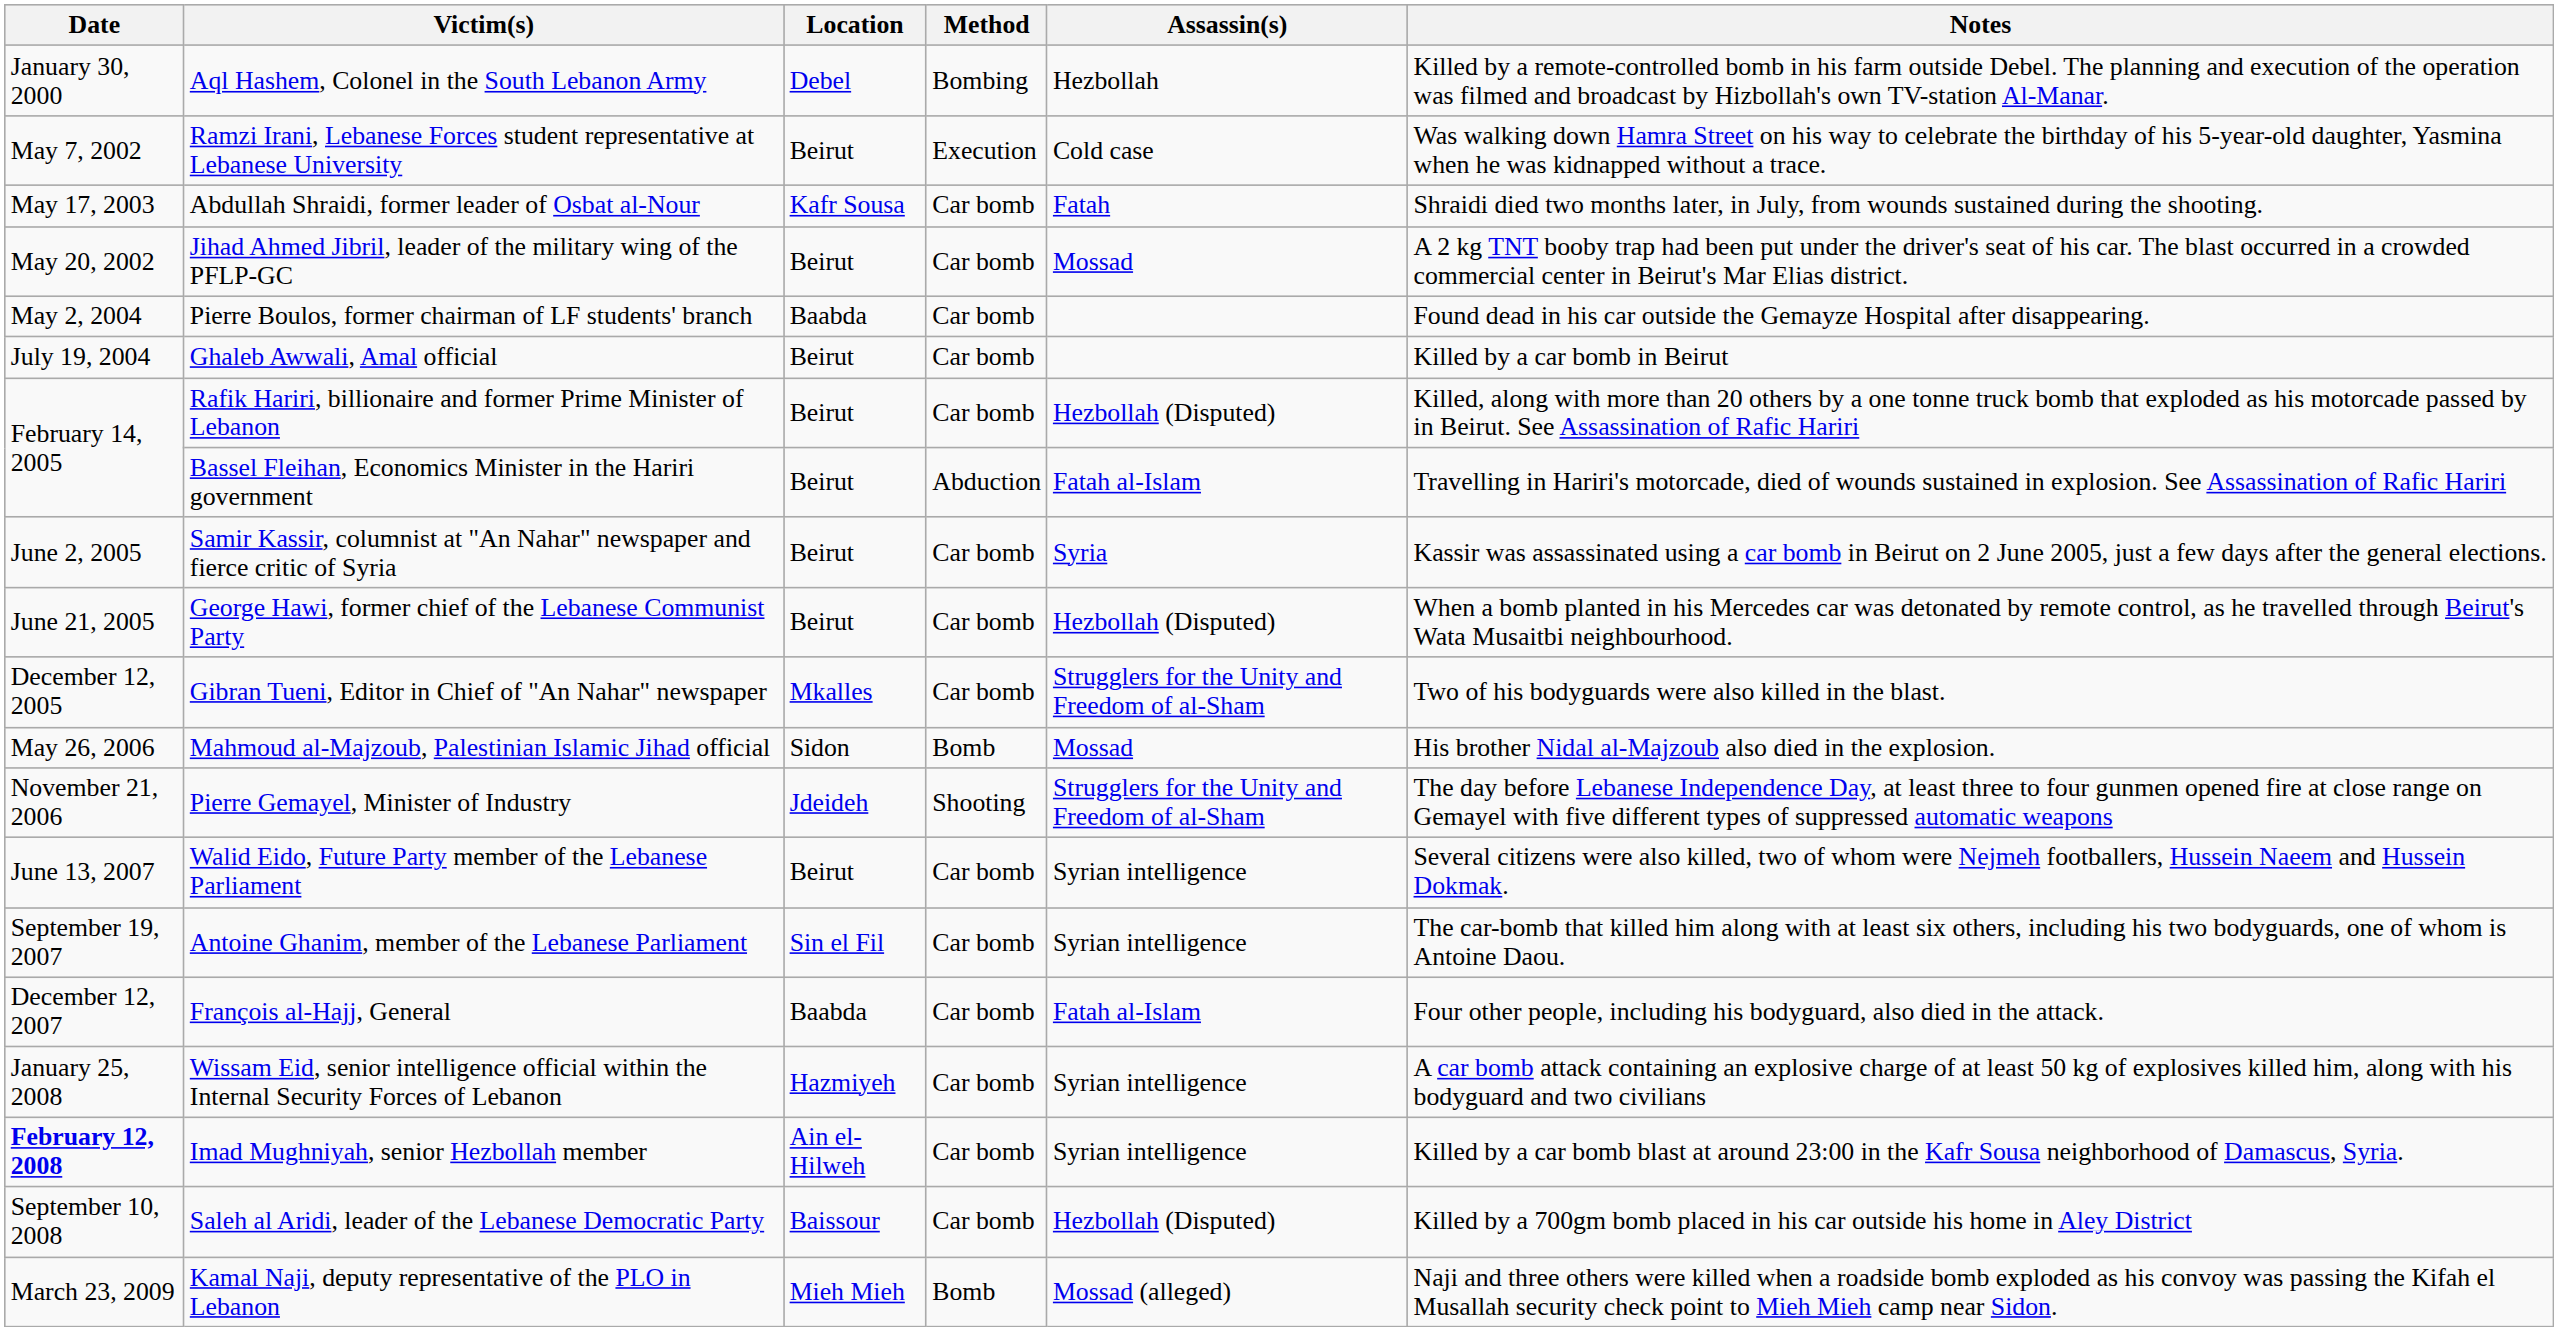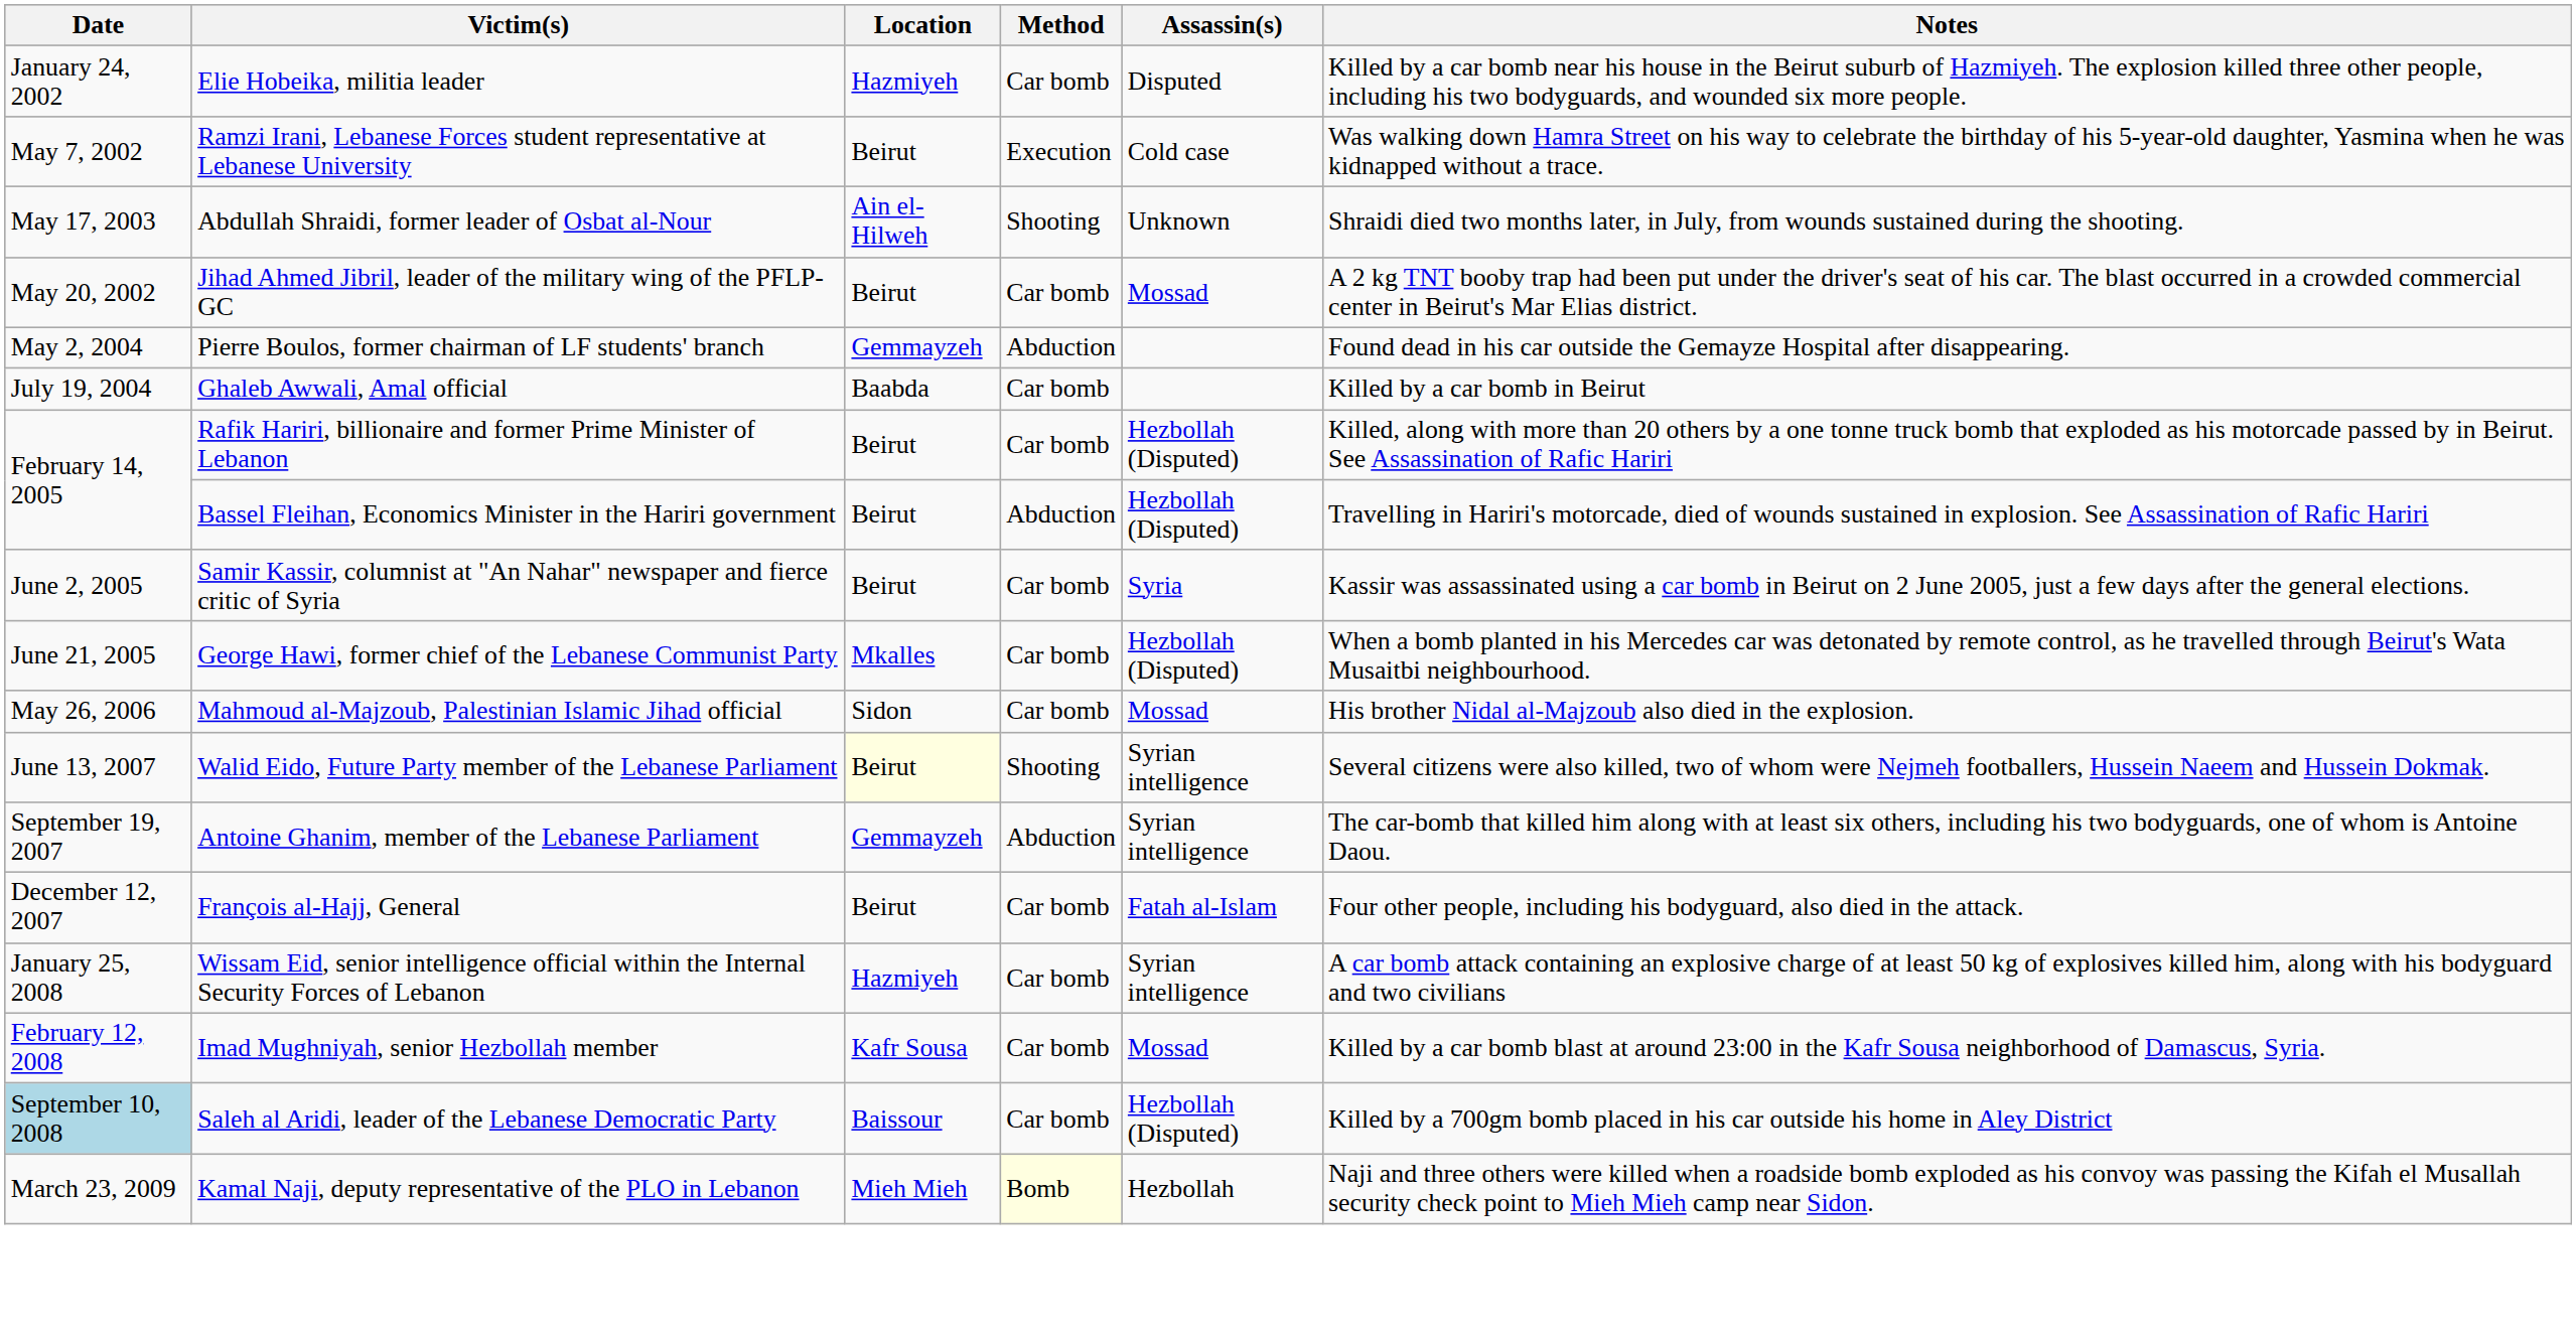- row: January 30, 2000 | Aql Hashem, Colonel in the South Lebanon Army | Debel | Bombing | Hezbollah | Killed by a remote-controlled bomb in his farm outside Debel. The planning and execution of the operation was filmed and broadcast by Hizbollah's own TV-station Al-Manar.
+ row: January 24, 2002 | Elie Hobeika, militia leader | Hazmiyeh | Car bomb | Disputed | Killed by a car bomb near his house in the Beirut suburb of Hazmiyeh. The explosion killed three other people, including his two bodyguards, and wounded six more people.
Abdullah Shraidi, former leader of Osbat al-Nour | Location: Kafr Sousa -> Ain el-Hilweh
Abdullah Shraidi, former leader of Osbat al-Nour | Method: Car bomb -> Shooting
Abdullah Shraidi, former leader of Osbat al-Nour | Assassin(s): Fatah -> Unknown
Pierre Boulos, former chairman of LF students' branch | Location: Baabda -> Gemmayzeh
Pierre Boulos, former chairman of LF students' branch | Method: Car bomb -> Abduction
Ghaleb Awwali, Amal official | Location: Beirut -> Baabda
Bassel Fleihan, Economics Minister in the Hariri government | Assassin(s): Fatah al-Islam -> Hezbollah (Disputed)
George Hawi, former chief of the Lebanese Communist Party | Location: Beirut -> Mkalles
- row: December 12, 2005 | Gibran Tueni, Editor in Chief of "An Nahar" newspaper | Mkalles | Car bomb | Strugglers for the Unity and Freedom of al-Sham | Two of his bodyguards were also killed in the blast.
Mahmoud al-Majzoub, Palestinian Islamic Jihad official | Method: Bomb -> Car bomb
- row: November 21, 2006 | Pierre Gemayel, Minister of Industry | Jdeideh | Shooting | Strugglers for the Unity and Freedom of al-Sham | The day before Lebanese Independence Day, at least three to four gunmen opened fire at close range on Gemayel with five different types of suppressed automatic weapons
Walid Eido, Future Party member of the Lebanese Parliament | Location: no background -> lightyellow background
Walid Eido, Future Party member of the Lebanese Parliament | Method: Car bomb -> Shooting
Antoine Ghanim, member of the Lebanese Parliament | Location: Sin el Fil -> Gemmayzeh
Antoine Ghanim, member of the Lebanese Parliament | Method: Car bomb -> Abduction
François al-Hajj, General | Location: Baabda -> Beirut
Imad Mughniyah, senior Hezbollah member | Date: bold -> normal
Imad Mughniyah, senior Hezbollah member | Location: Ain el-Hilweh -> Kafr Sousa
Imad Mughniyah, senior Hezbollah member | Assassin(s): Syrian intelligence -> Mossad
Saleh al Aridi, leader of the Lebanese Democratic Party | Date: no background -> lightblue background
Kamal Naji, deputy representative of the PLO in Lebanon | Method: no background -> lightyellow background
Kamal Naji, deputy representative of the PLO in Lebanon | Assassin(s): Mossad (alleged) -> Hezbollah
